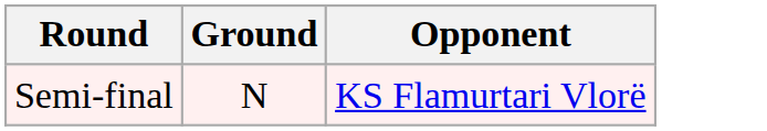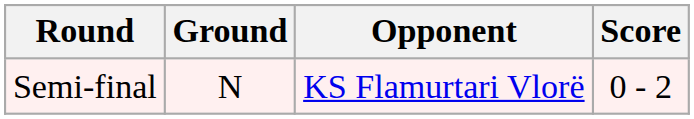+ column: Score | 0 - 2
